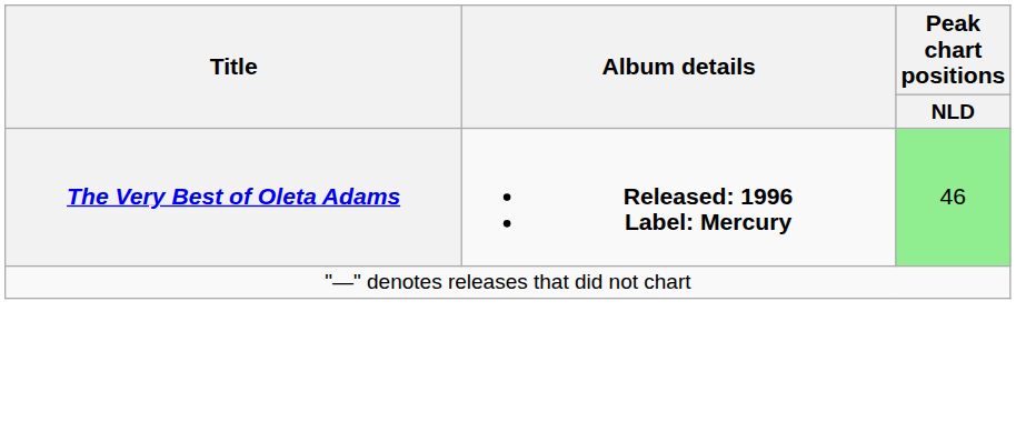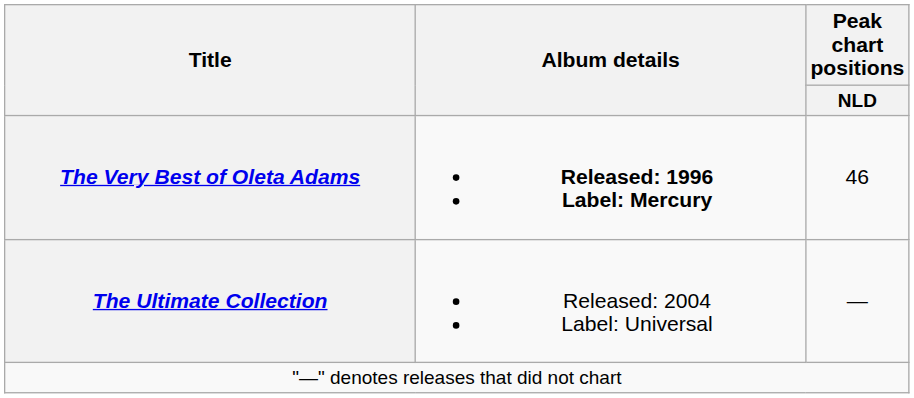The Very Best of Oleta Adams | Peak chart positions / NLD: lightgreen background -> no background
+ row: The Ultimate Collection | Released: 2004 Label: Universal | —
